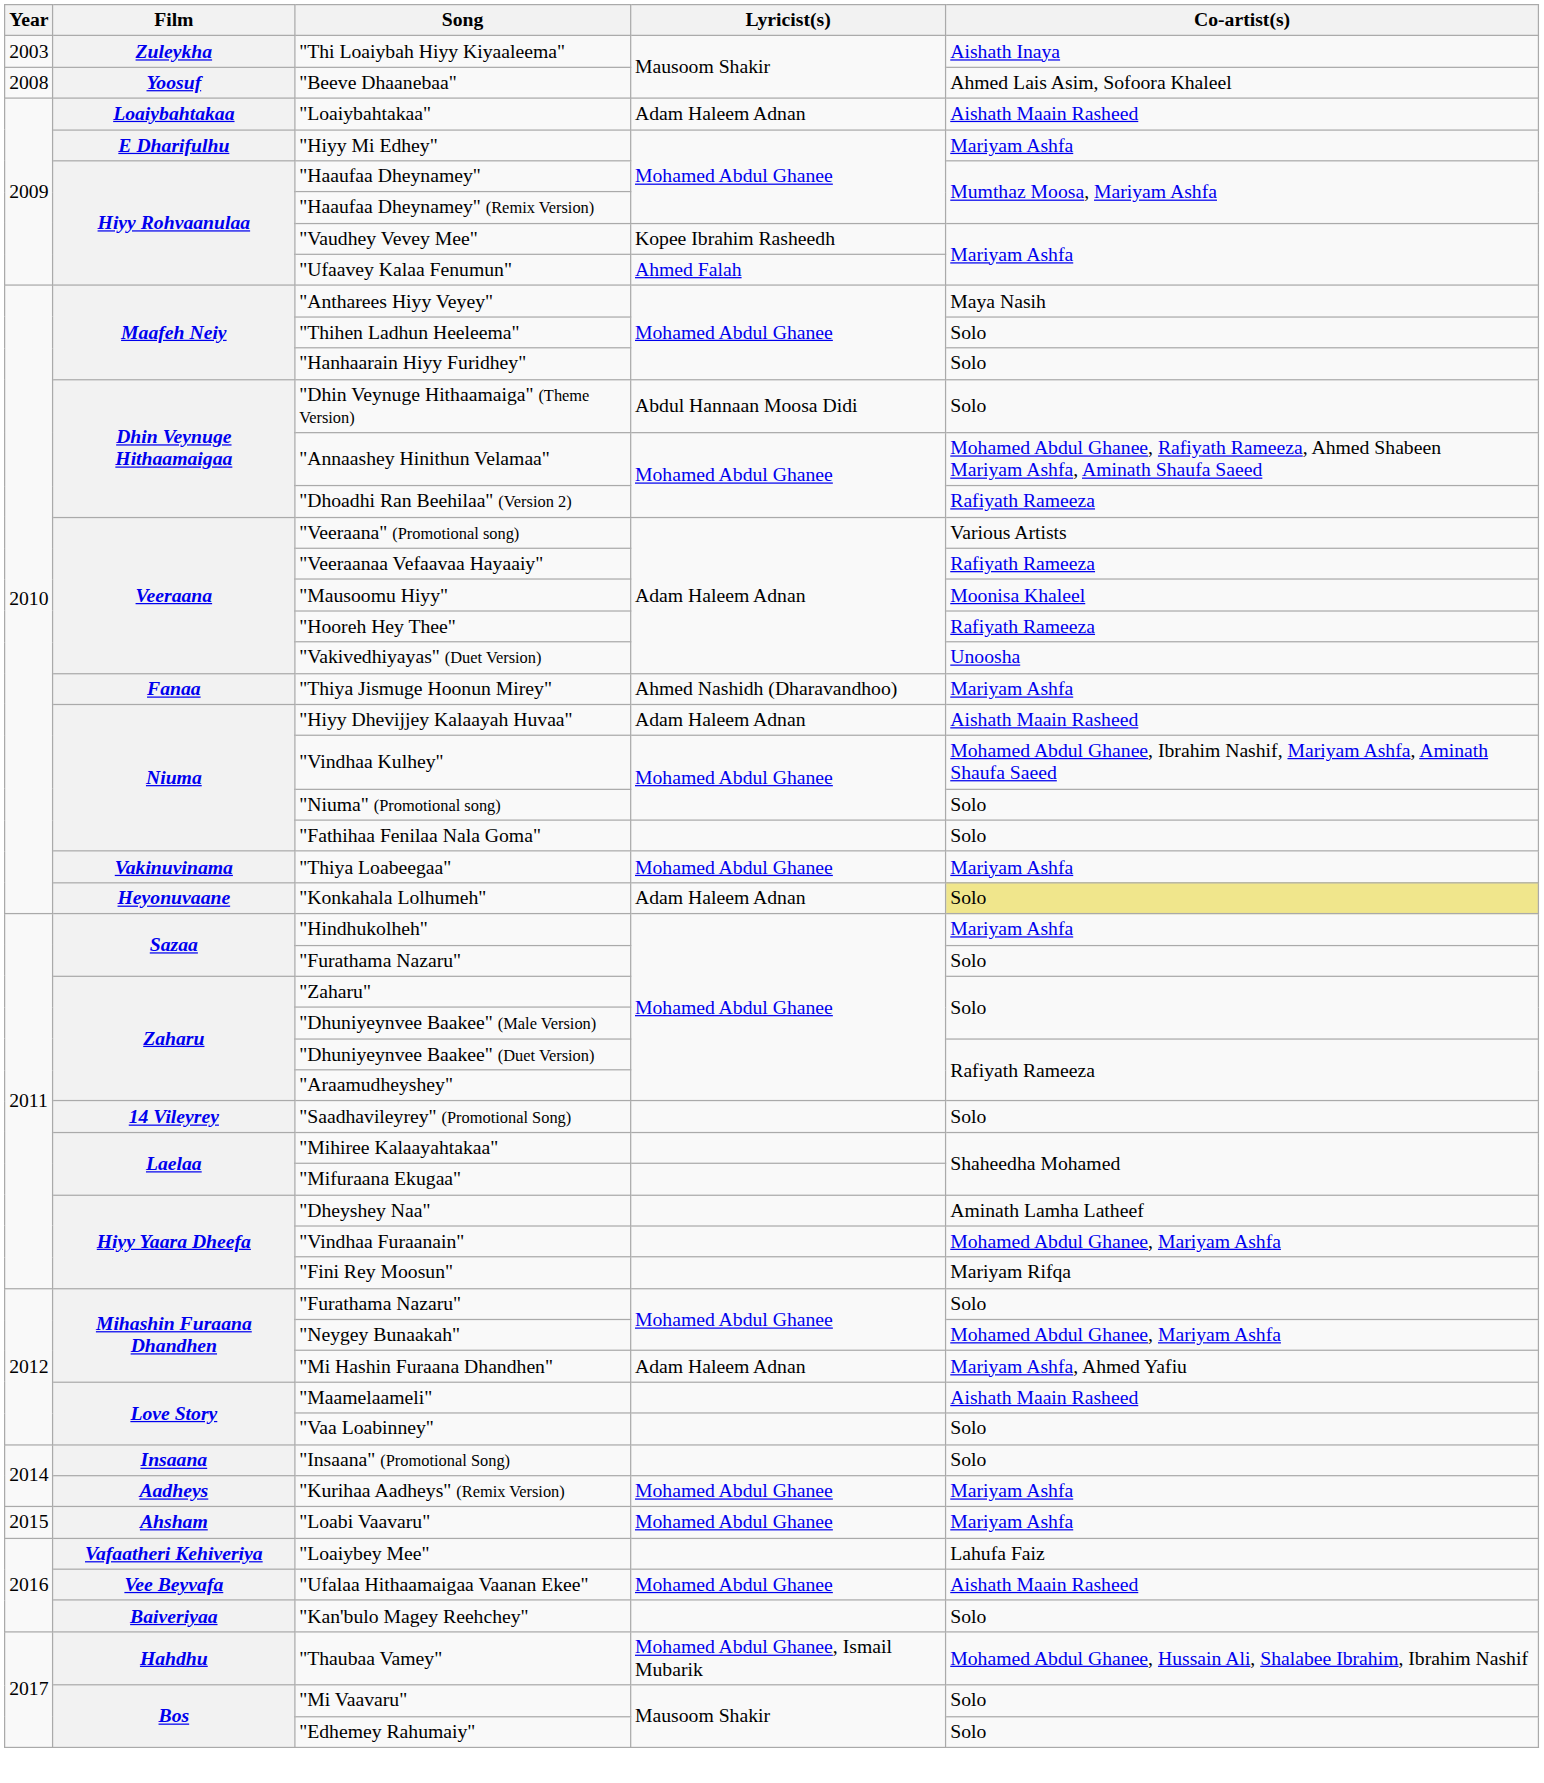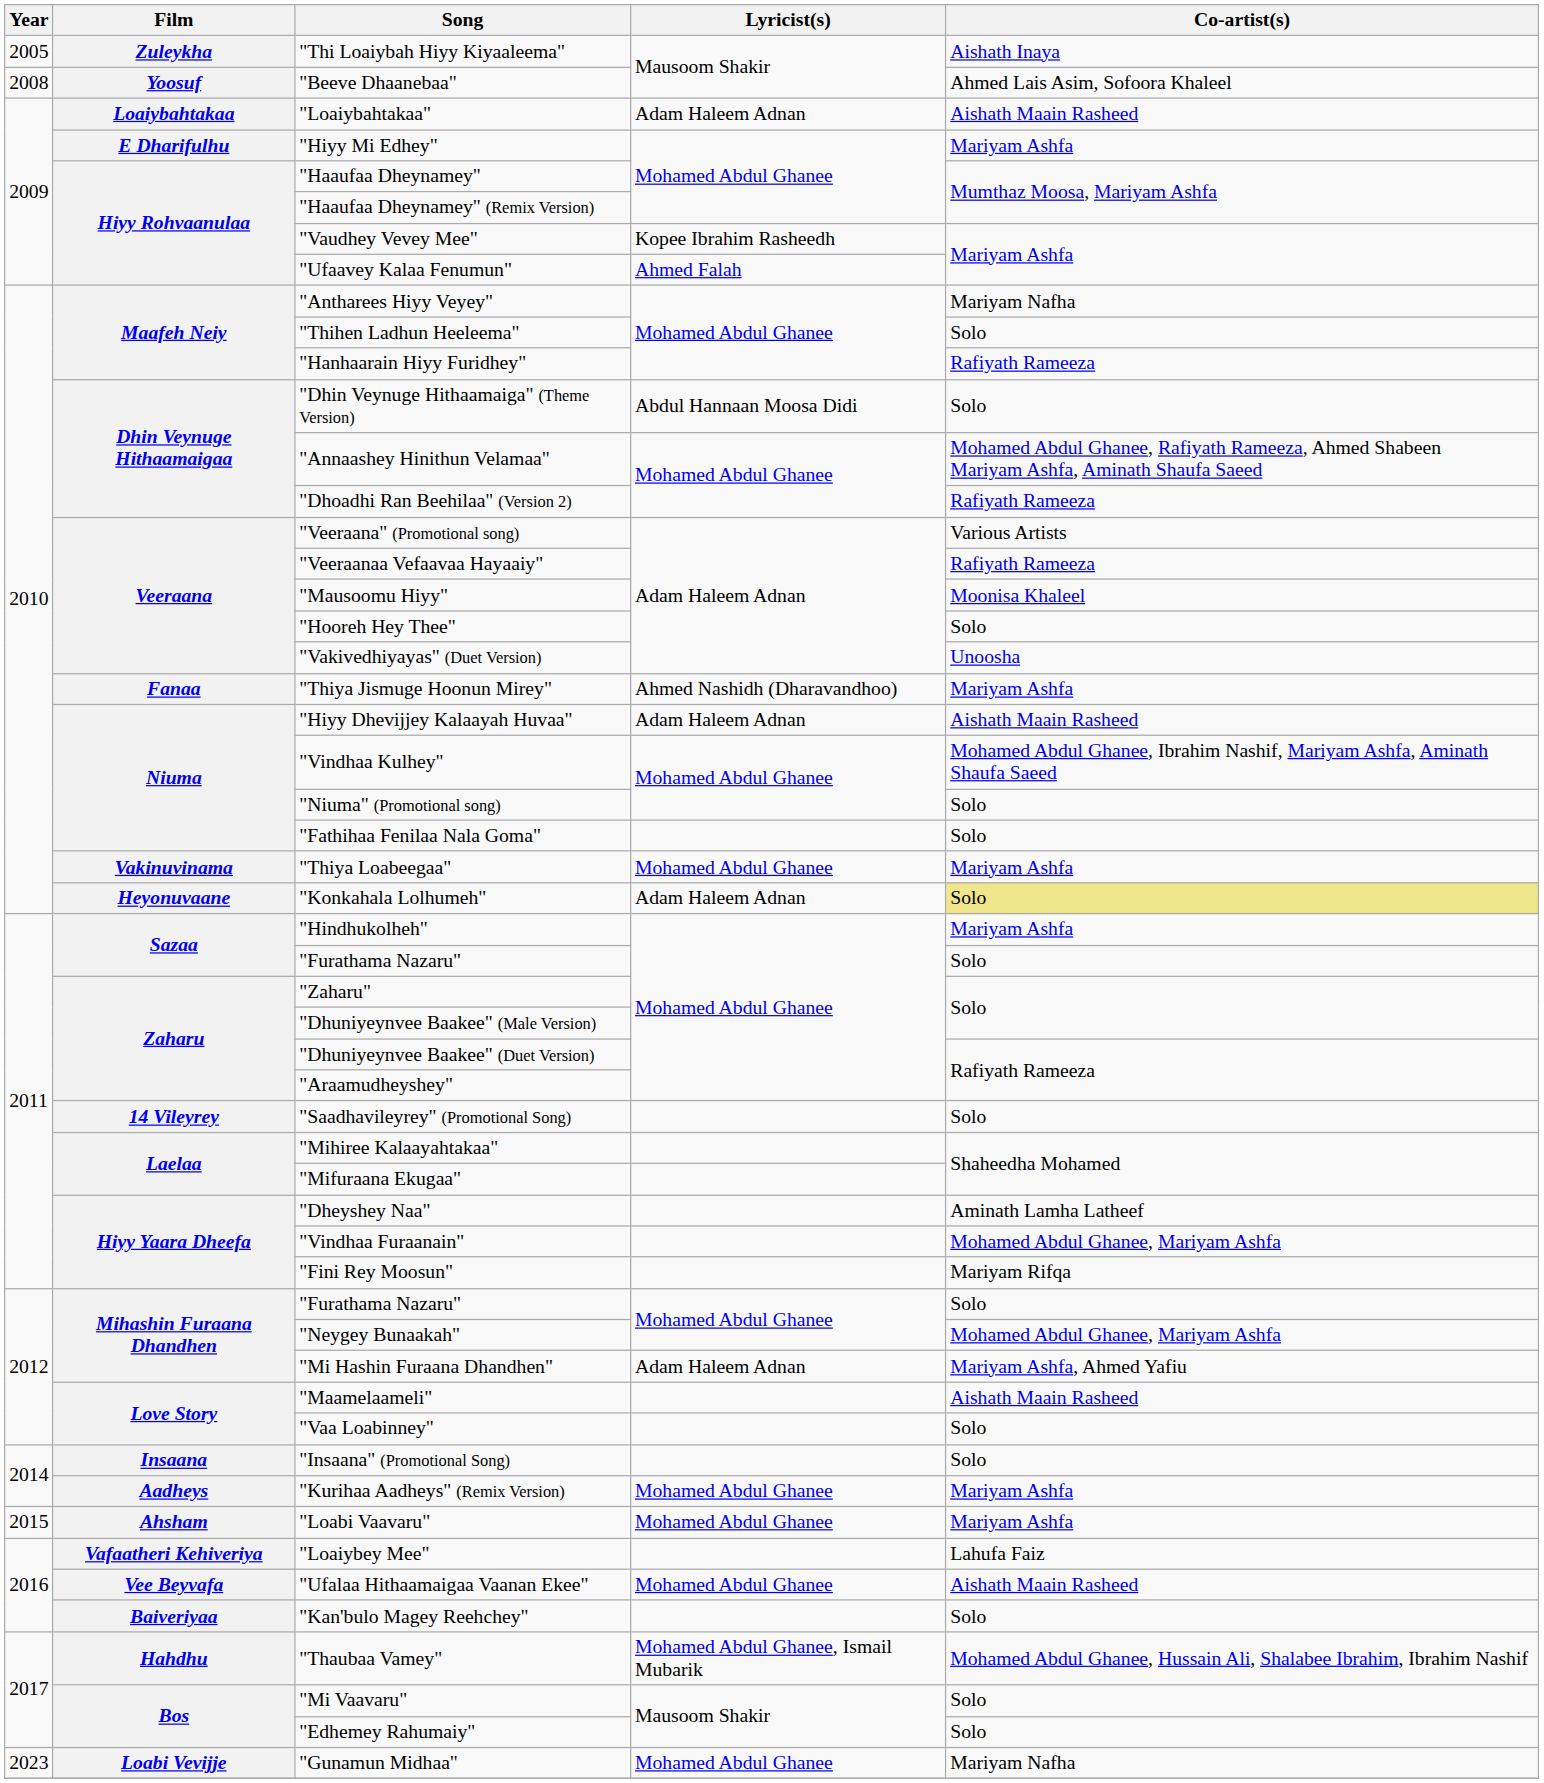"Thi Loaiybah Hiyy Kiyaaleema" | Year: 2003 -> 2005
"Antharees Hiyy Veyey" | Co-artist(s): Maya Nasih -> Mariyam Nafha
"Hanhaarain Hiyy Furidhey" | Co-artist(s): Solo -> Rafiyath Rameeza
"Hooreh Hey Thee" | Co-artist(s): Rafiyath Rameeza -> Solo
+ row: 2023 | Loabi Vevijje | "Gunamun Midhaa" | Mohamed Abdul Ghanee | Mariyam Nafha
